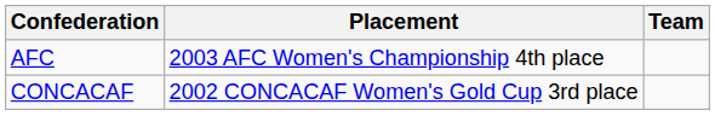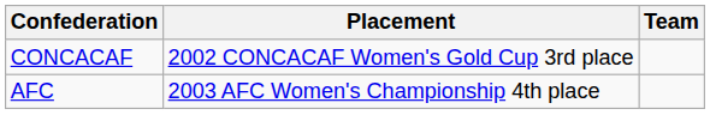rows swapped: CONCACAF <-> AFC
